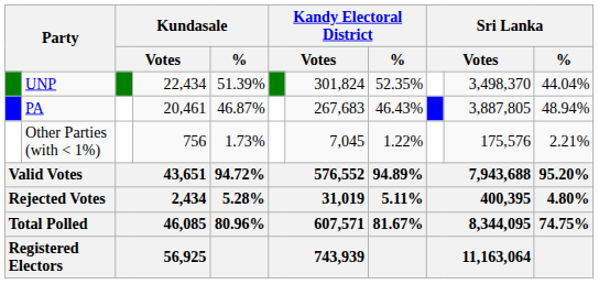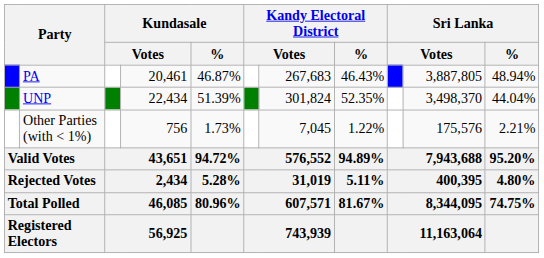rows swapped: UNP <-> PA
